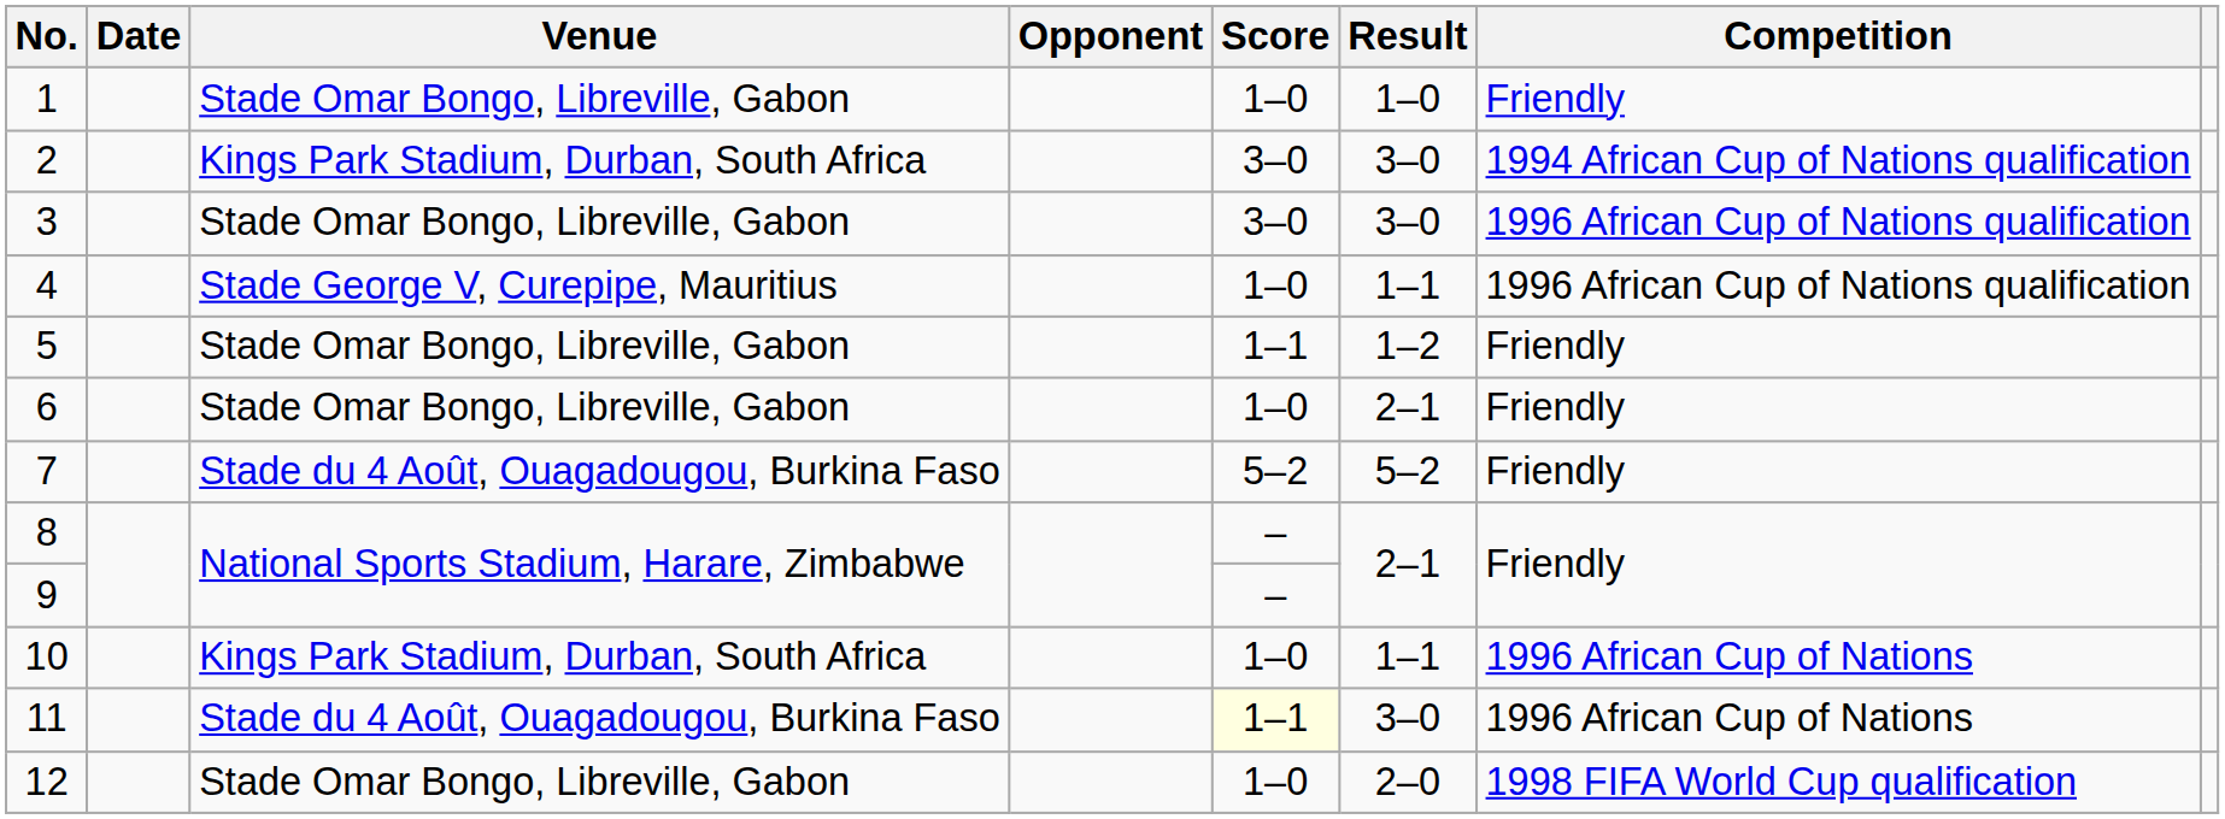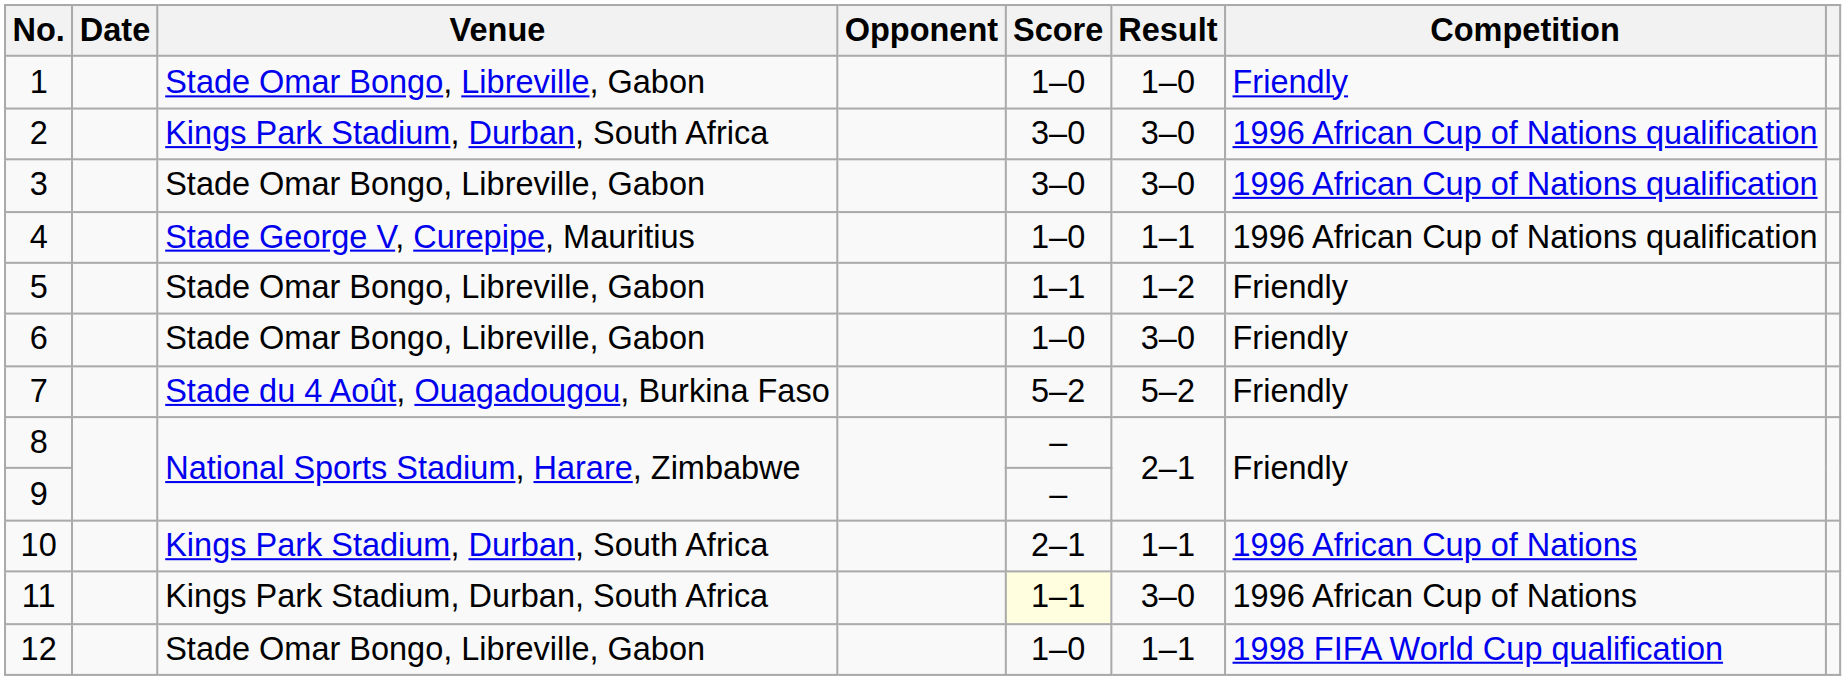2 | Competition: 1994 African Cup of Nations qualification -> 1996 African Cup of Nations qualification
6 | Result: 2–1 -> 3–0
10 | Score: 1–0 -> 2–1
11 | Venue: Stade du 4 Août, Ouagadougou, Burkina Faso -> Kings Park Stadium, Durban, South Africa
12 | Result: 2–0 -> 1–1
